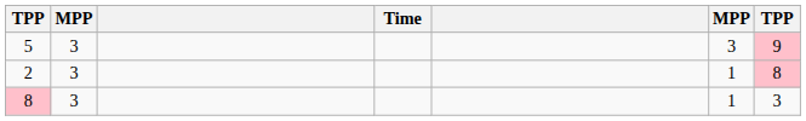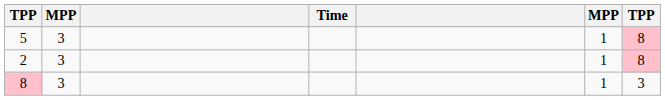5 | column 6: 3 -> 1
5 | column 7: 9 -> 8
